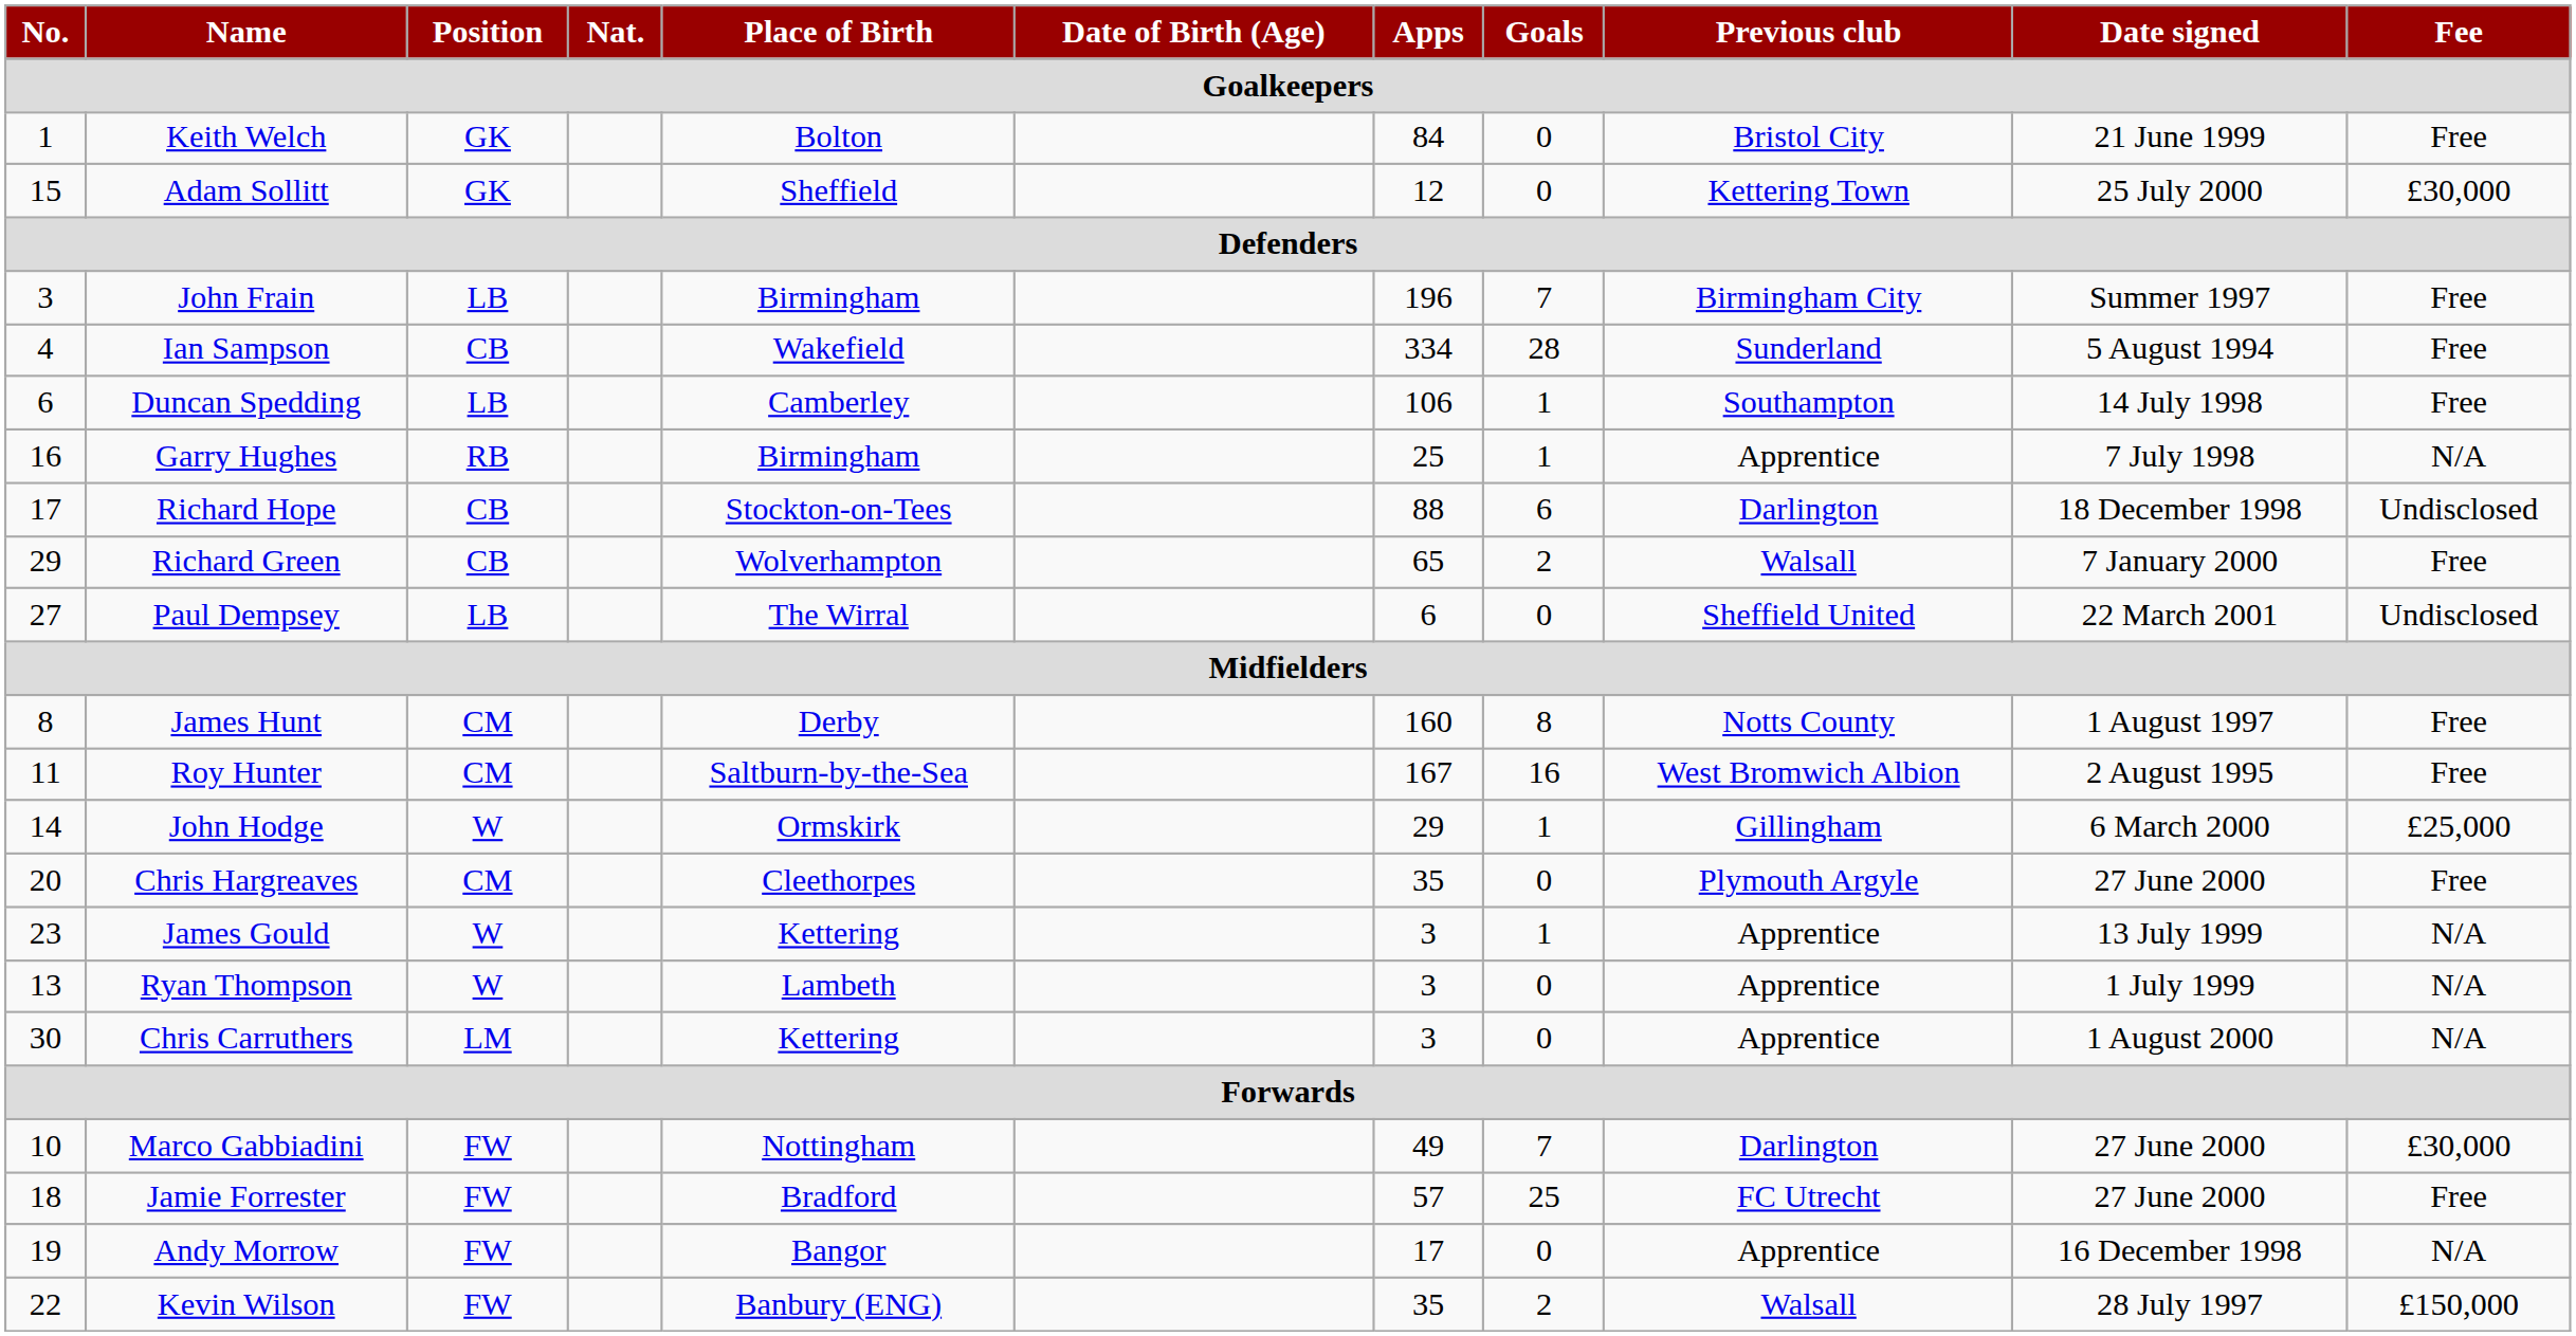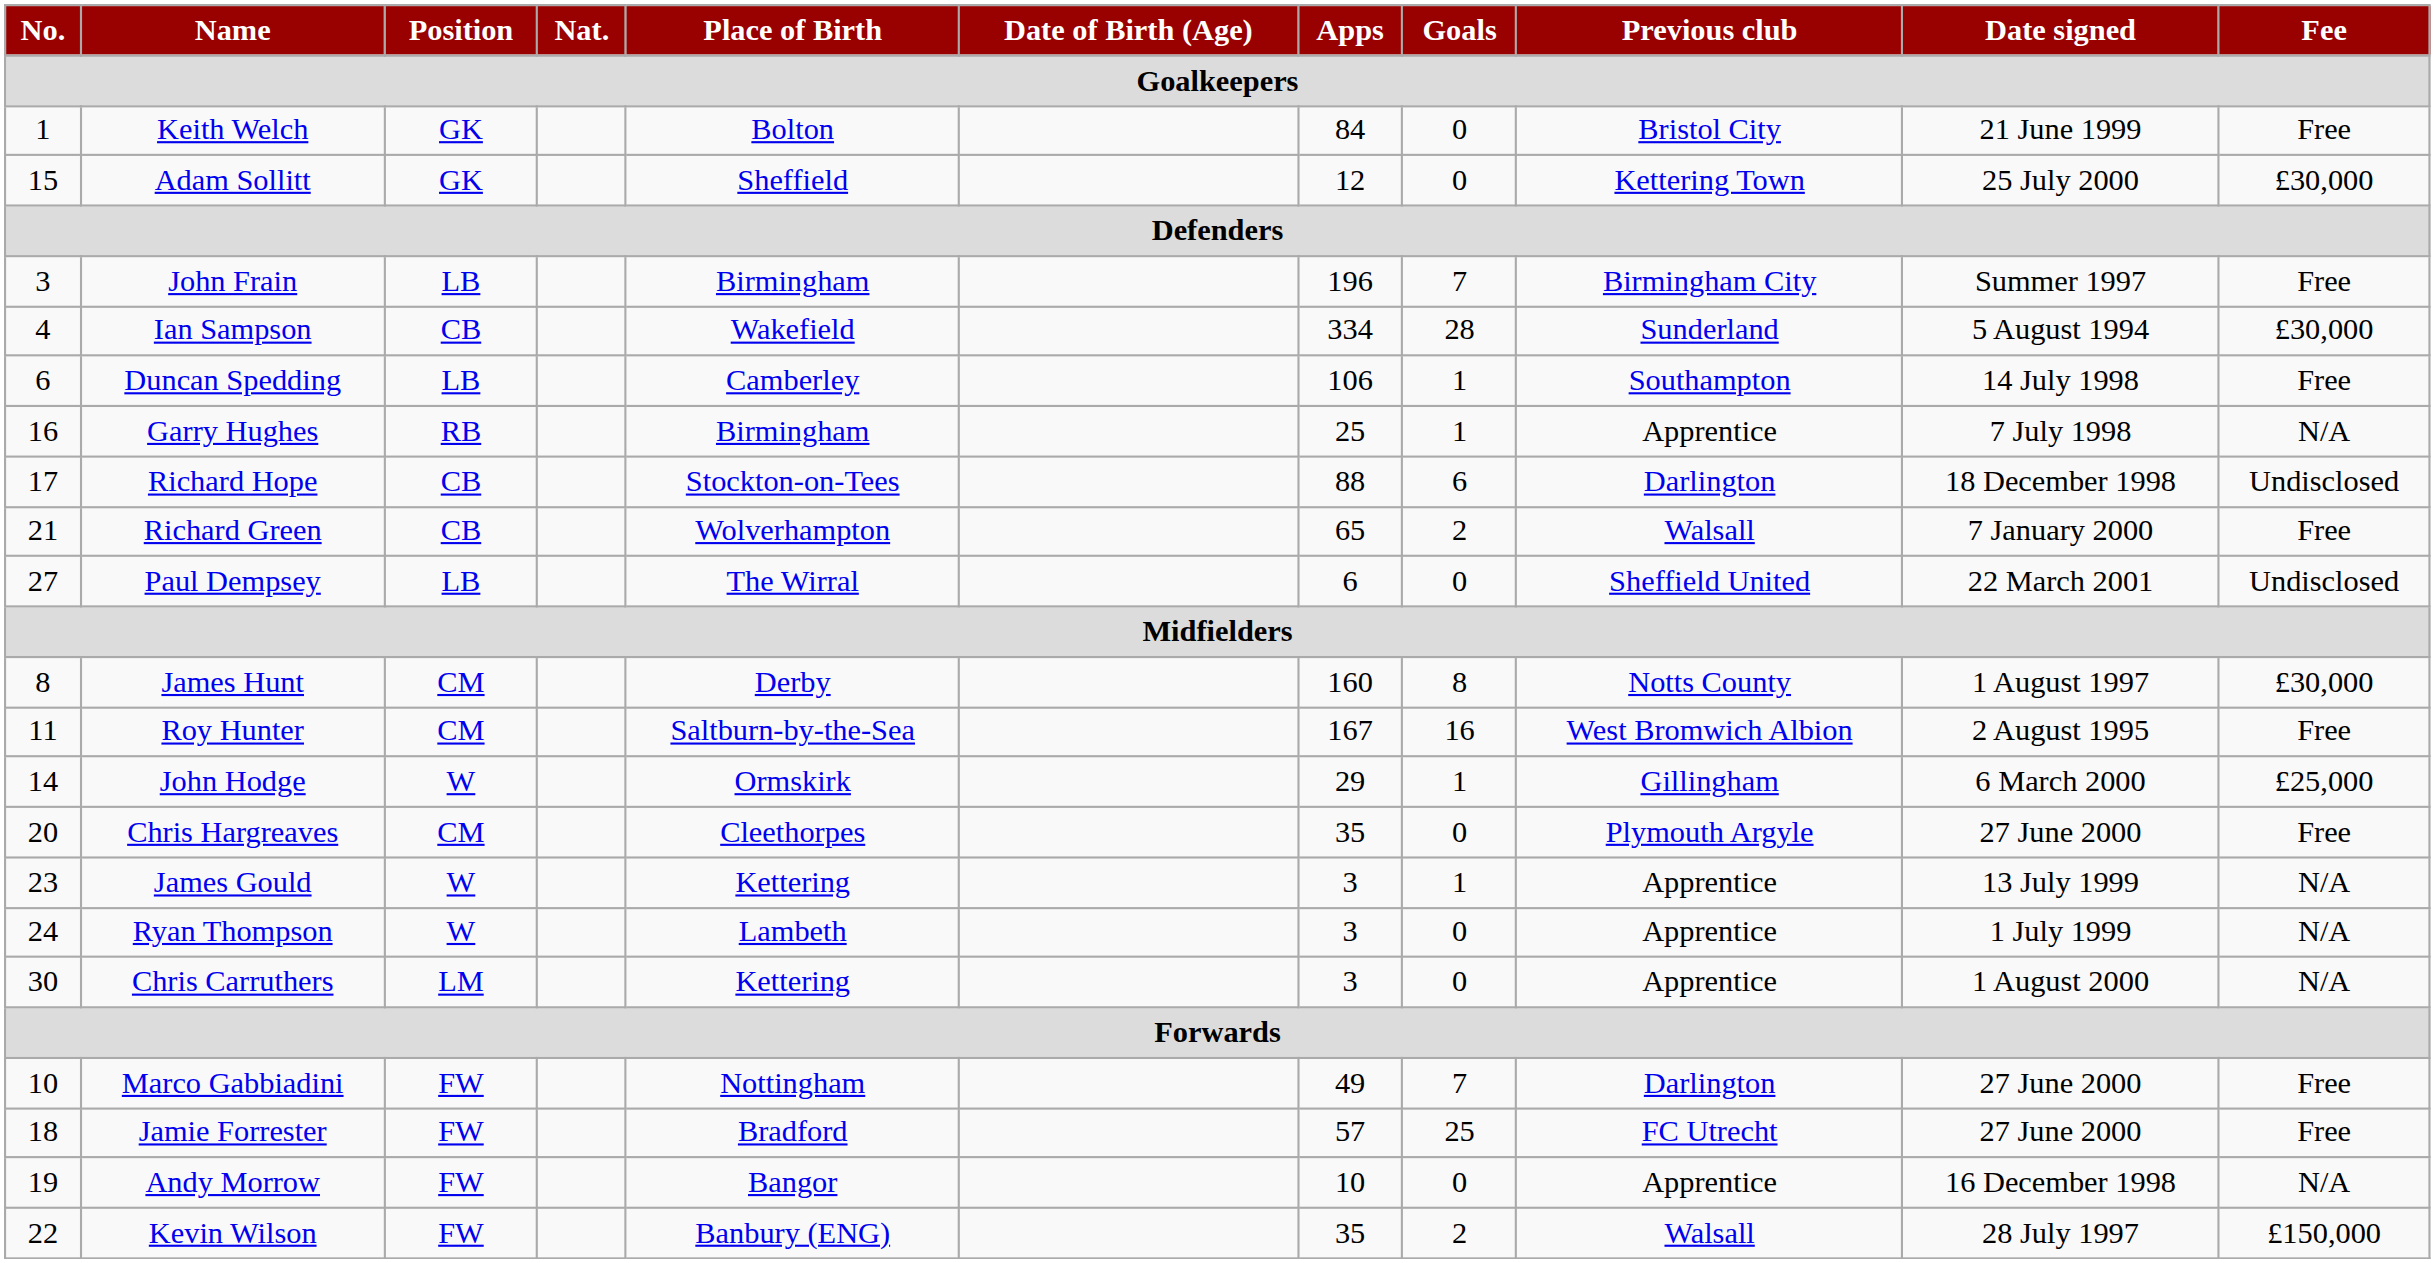Ian Sampson | Fee: Free -> £30,000
Richard Green | No.: 29 -> 21
James Hunt | Fee: Free -> £30,000
Ryan Thompson | No.: 13 -> 24
Marco Gabbiadini | Fee: £30,000 -> Free
Andy Morrow | Apps: 17 -> 10
